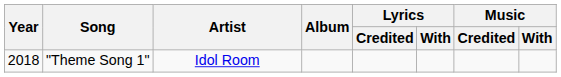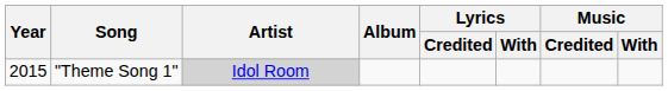"Theme Song 1" | Year: 2018 -> 2015
"Theme Song 1" | Artist: no background -> lightgrey background
